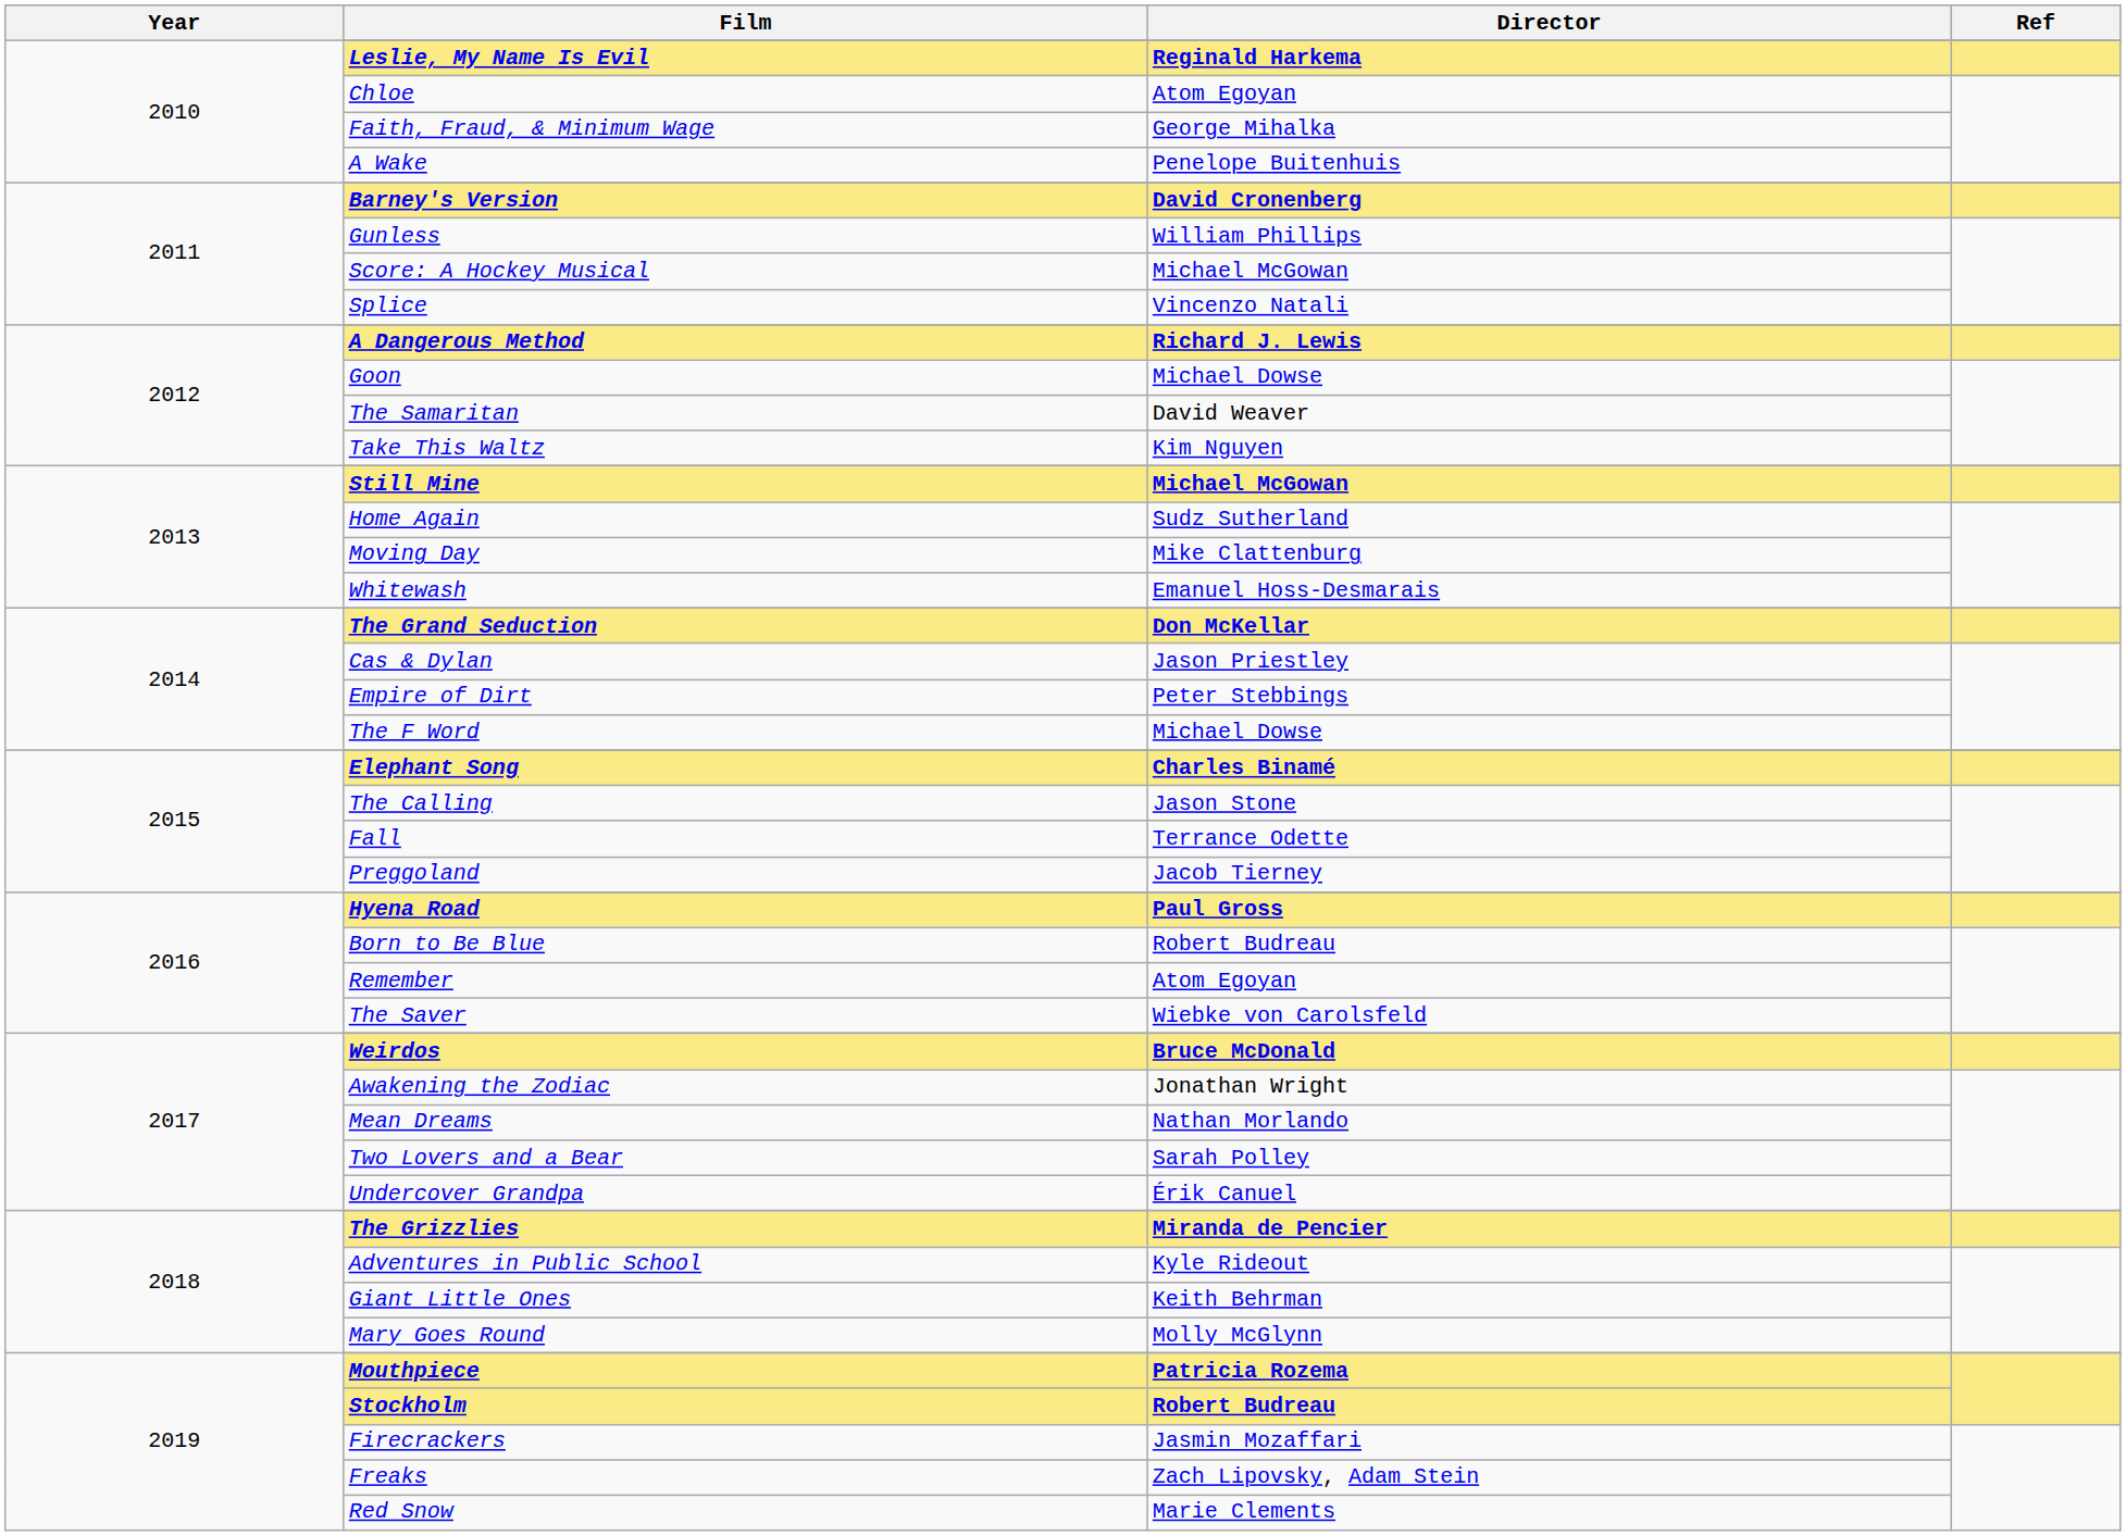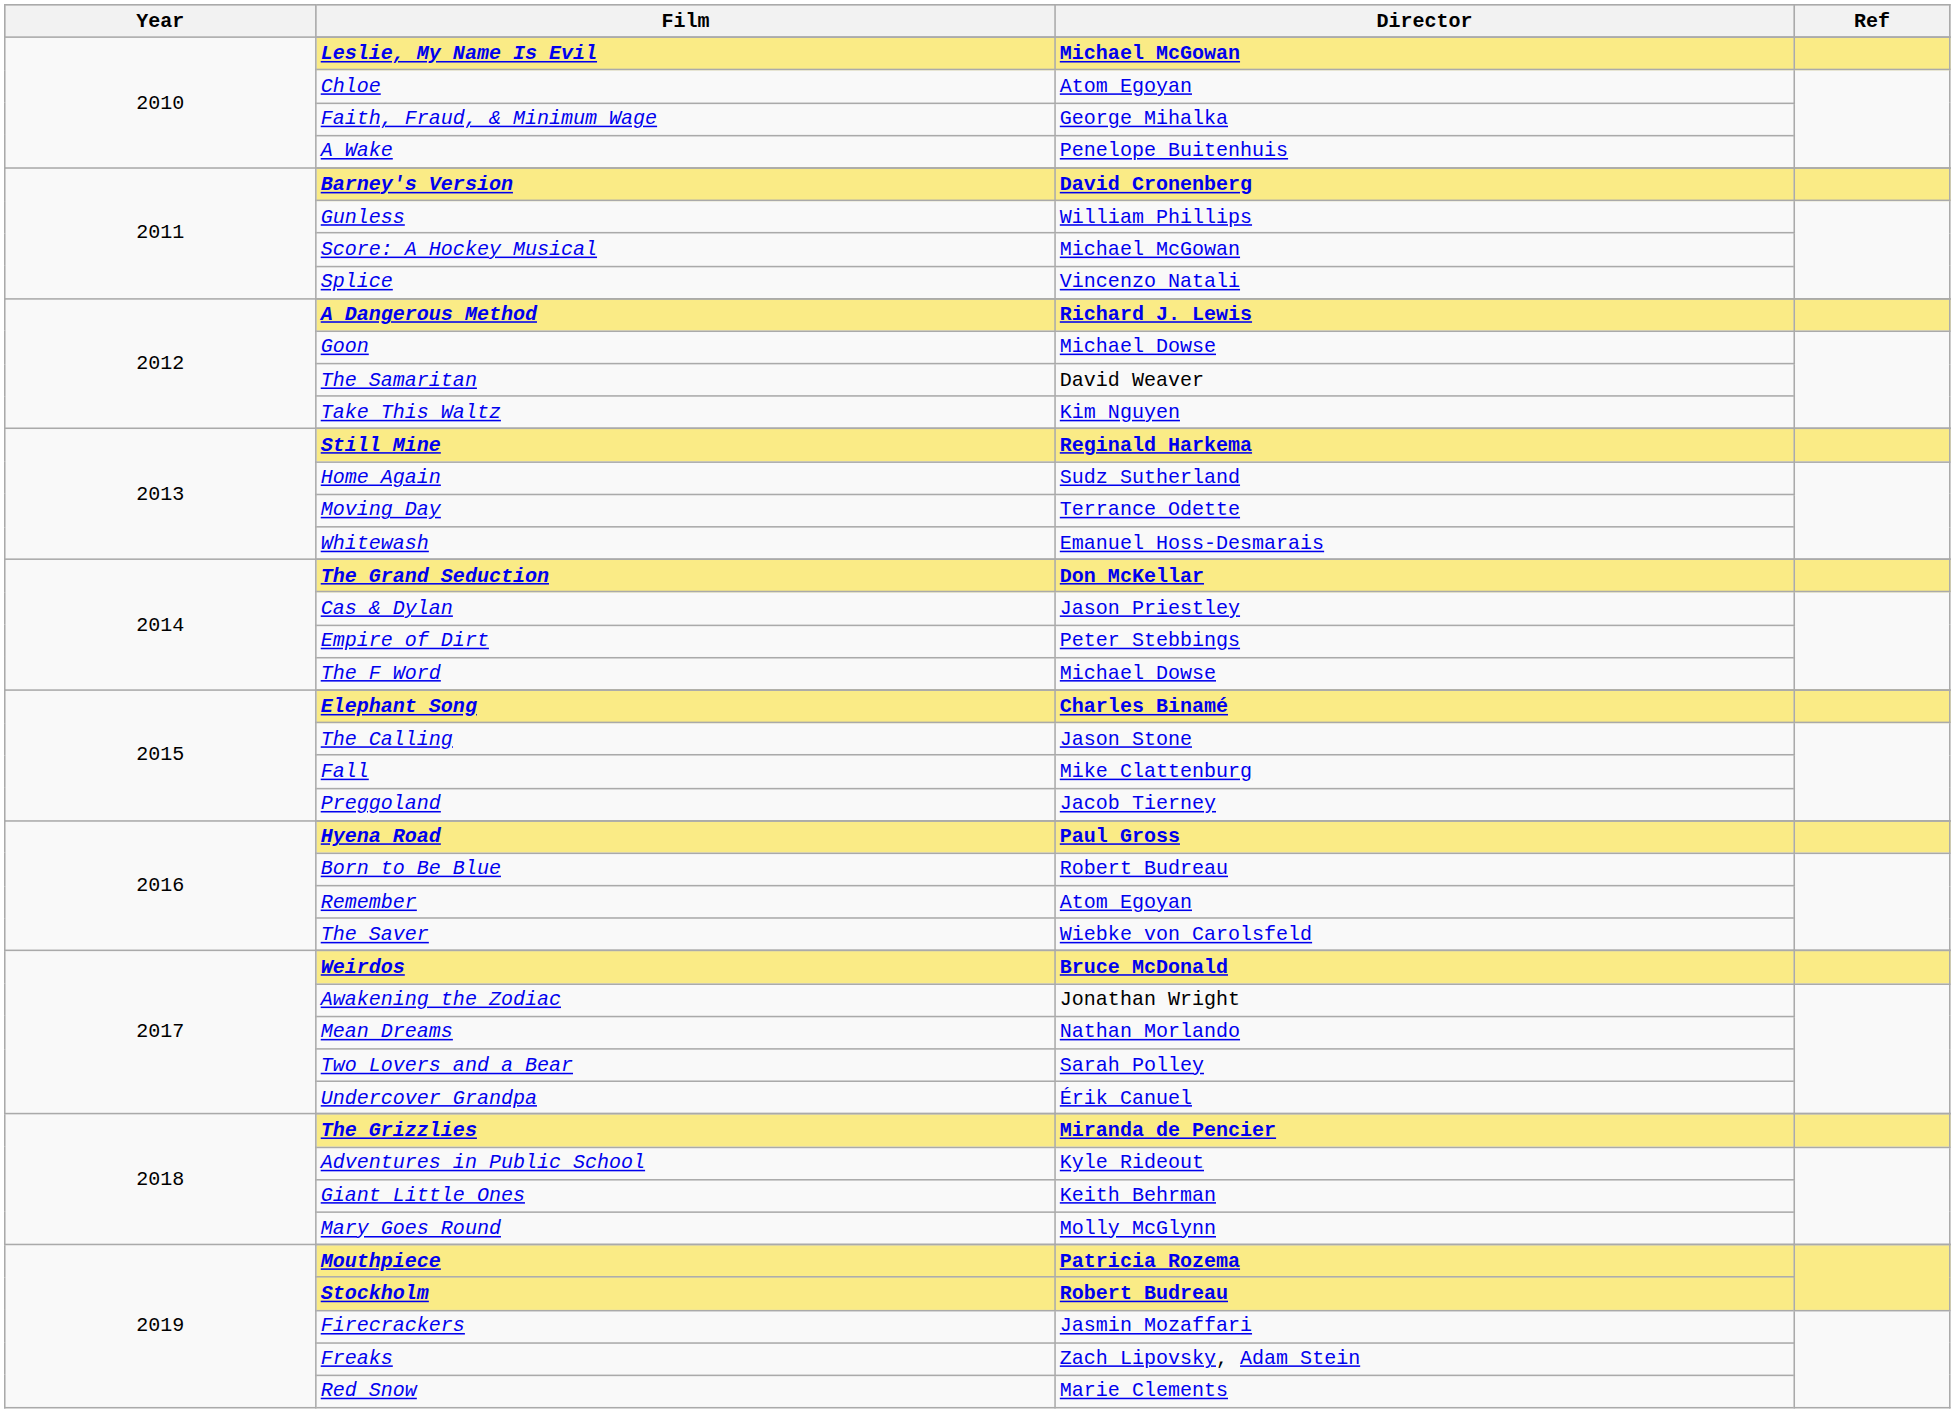Leslie, My Name Is Evil | Director: Reginald Harkema -> Michael McGowan
Still Mine | Director: Michael McGowan -> Reginald Harkema
Moving Day | Director: Mike Clattenburg -> Terrance Odette
Fall | Director: Terrance Odette -> Mike Clattenburg
